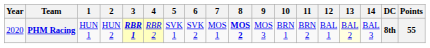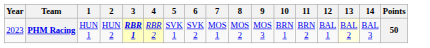- column: DC | 8th
PHM Racing | Year: 2020 -> 2023
PHM Racing | 8: bold -> normal
PHM Racing | Points: 55 -> 50
